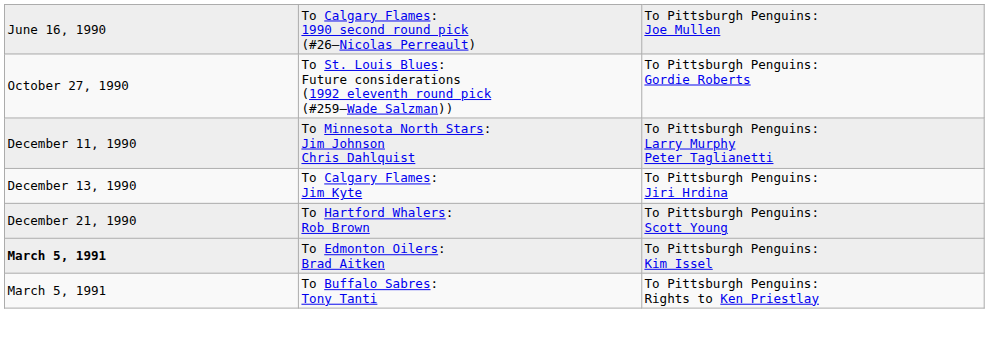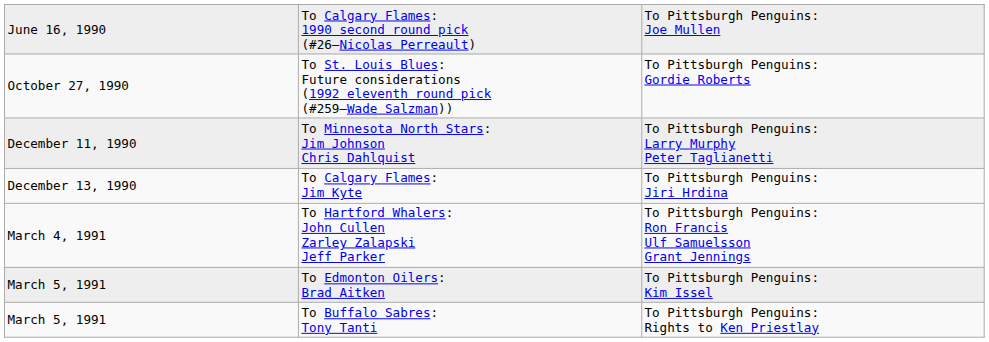- row: December 21, 1990 | To Hartford Whalers: Rob Brown | To Pittsburgh Penguins: Scott Young
+ row: March 4, 1991 | To Hartford Whalers: John Cullen Zarley Zalapski Jeff Parker | To Pittsburgh Penguins: Ron Francis Ulf Samuelsson Grant Jennings
To Edmonton Oilers: Brad Aitken | column 1: bold -> normal
